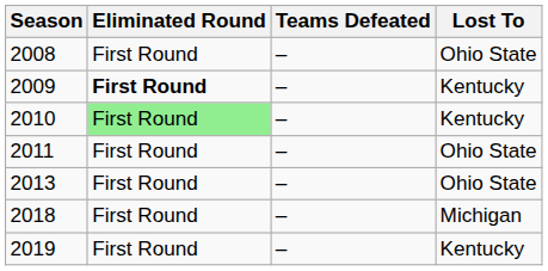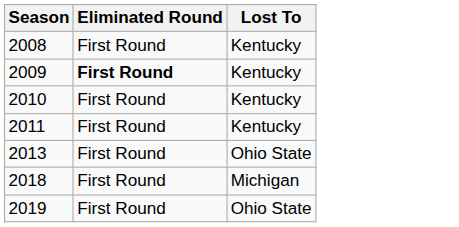- column: Teams Defeated | – | – | – | – | – | – | –
2008 | Lost To: Ohio State -> Kentucky
2010 | Eliminated Round: lightgreen background -> no background
2011 | Lost To: Ohio State -> Kentucky
2019 | Lost To: Kentucky -> Ohio State
